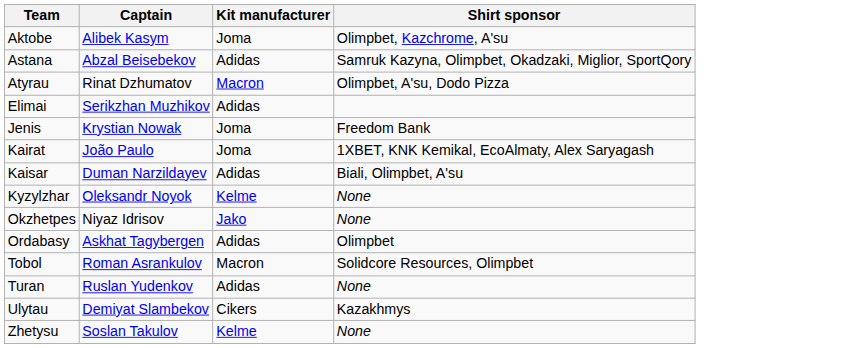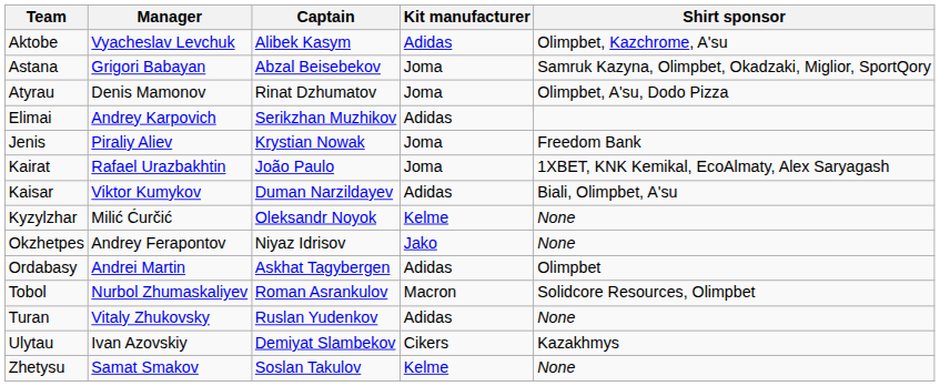+ column: Manager | Vyacheslav Levchuk | Grigori Babayan | Denis Mamonov | Andrey Karpovich | Piraliy Aliev | Rafael Urazbakhtin | Viktor Kumykov | Milić Ćurčić | Andrey Ferapontov | Andrei Martin | Nurbol Zhumaskaliyev | Vitaly Zhukovsky | Ivan Azovskiy | Samat Smakov
Aktobe | Kit manufacturer: Joma -> Adidas
Astana | Kit manufacturer: Adidas -> Joma
Atyrau | Kit manufacturer: Macron -> Joma
